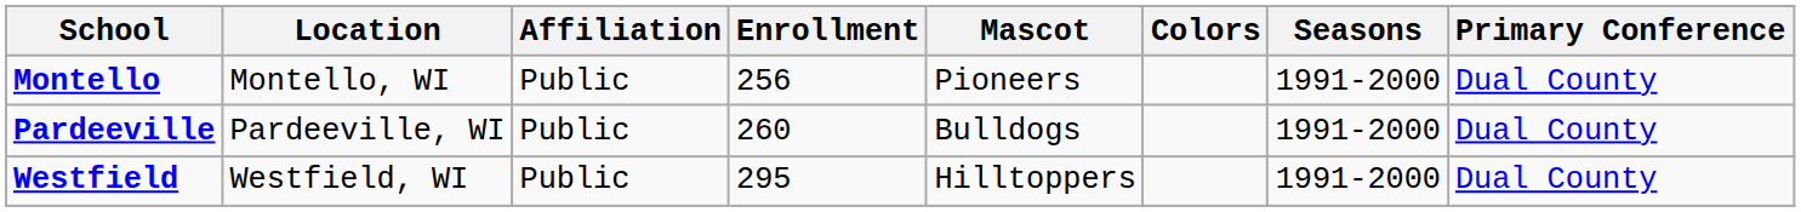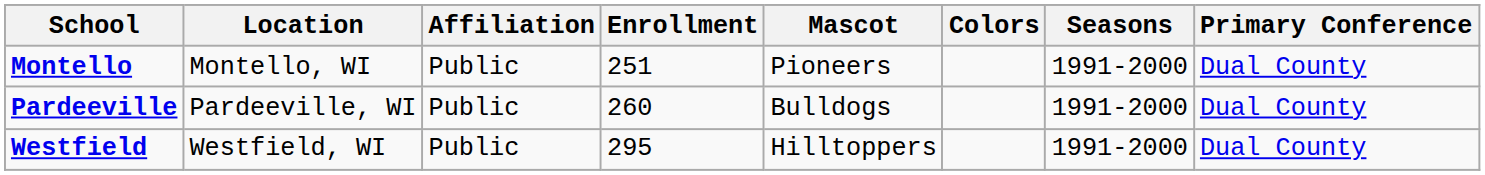Montello | Enrollment: 256 -> 251
